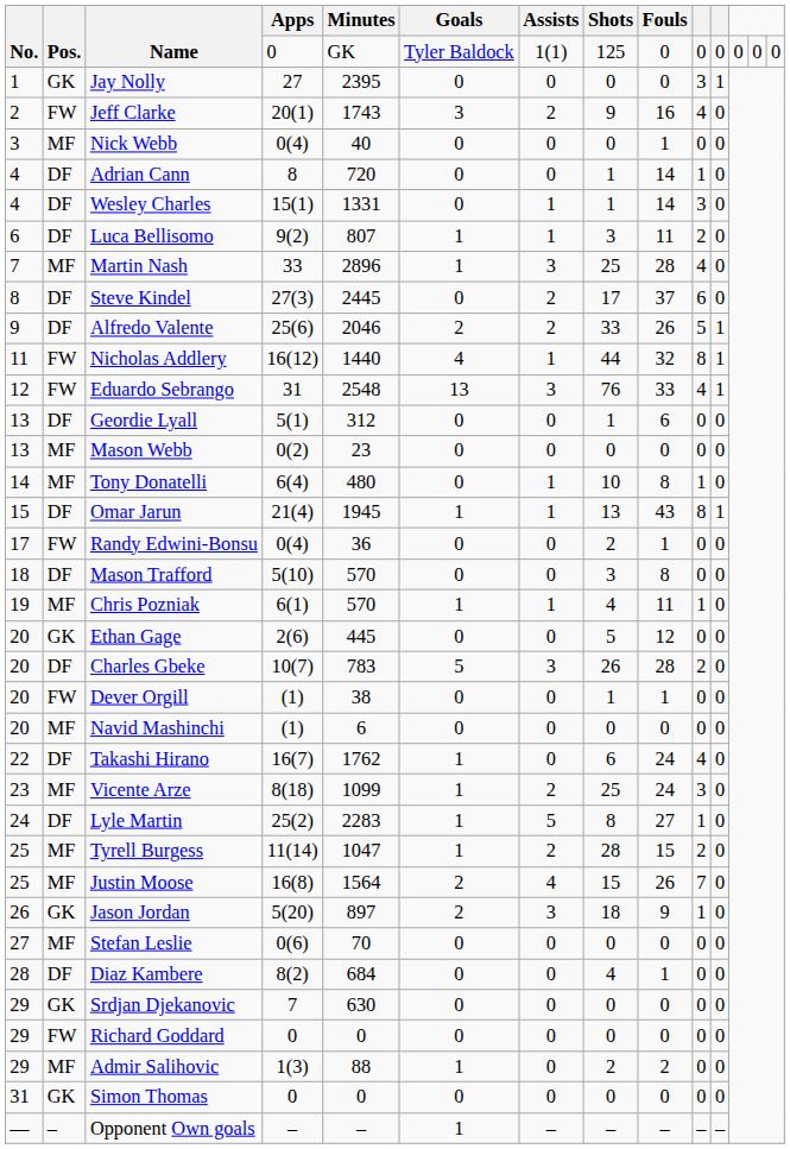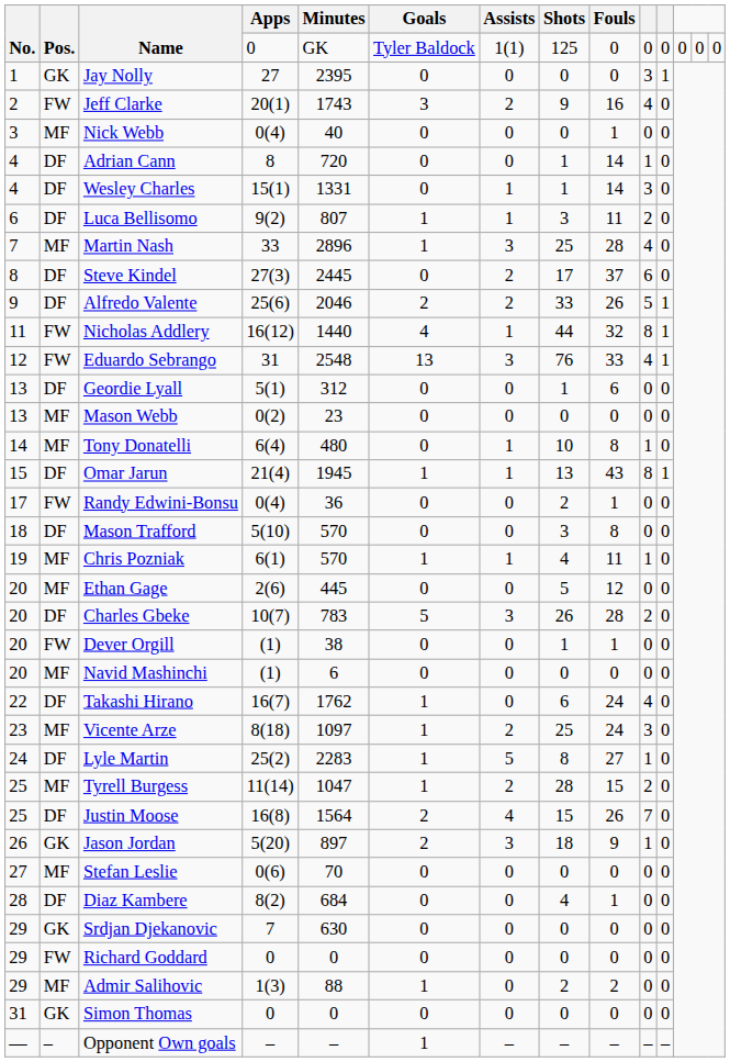Ethan Gage | Pos.: GK -> MF
Vicente Arze | Minutes: 1099 -> 1097
Justin Moose | Pos.: MF -> DF
